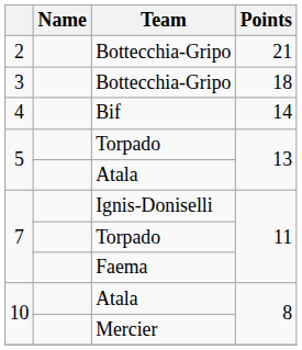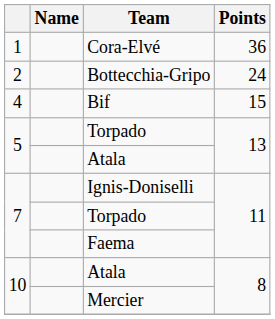+ row: 1 | Cora-Elvé | 36
2 / Bottecchia-Gripo | Points: 21 -> 24
- row: 3 | Bottecchia-Gripo | 18
Bif | Points: 14 -> 15
